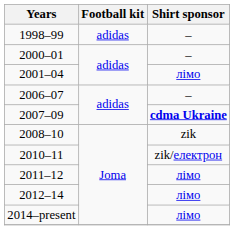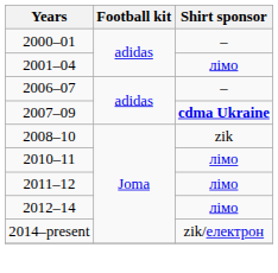- row: 1998–99 | adidas | –
2010–11 | Shirt sponsor: zik/електрон -> лімо
2014–present | Shirt sponsor: лімо -> zik/електрон
